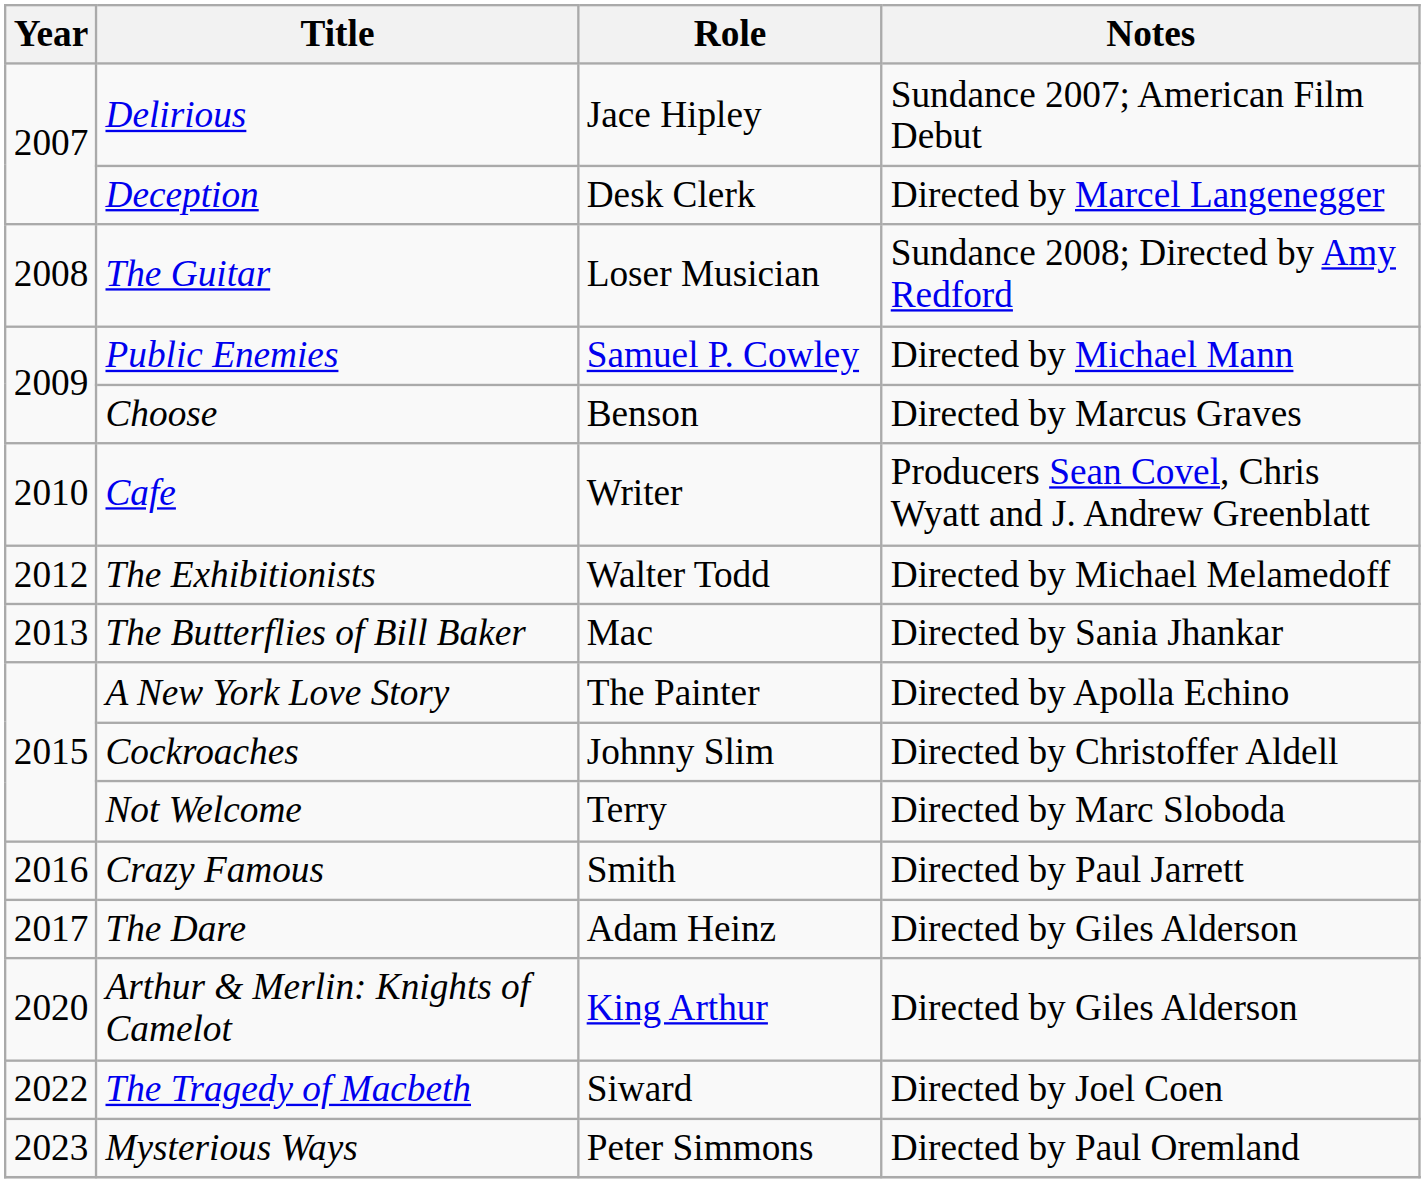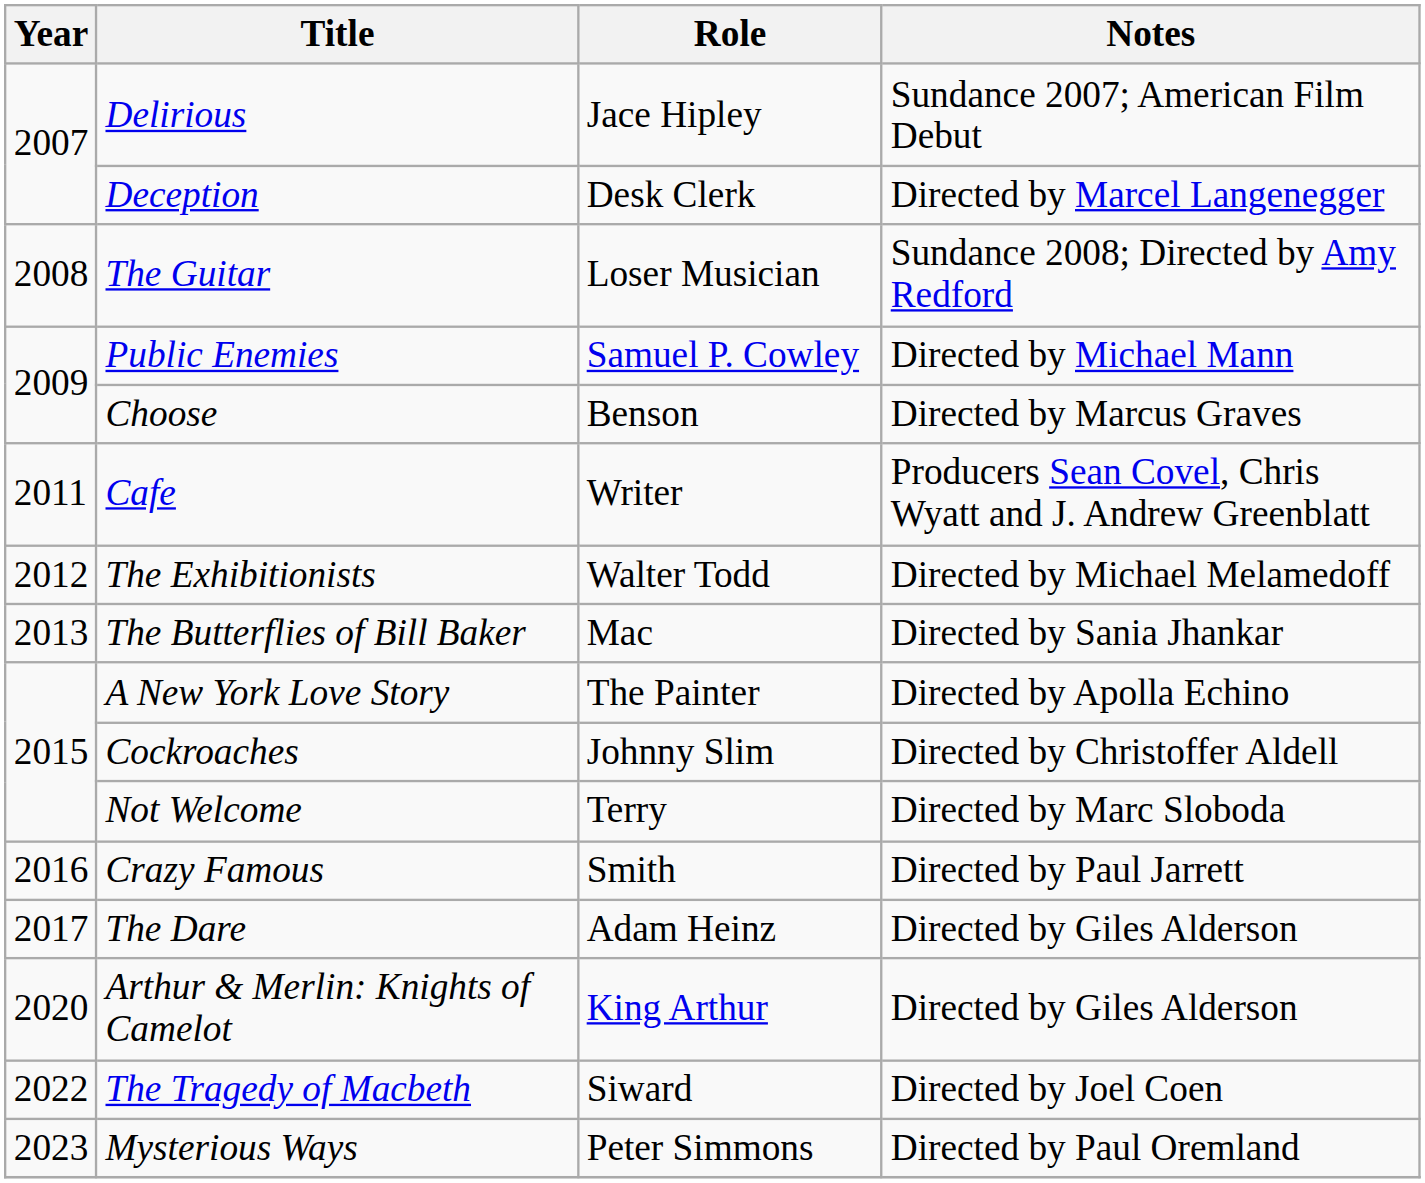Cafe | Year: 2010 -> 2011
